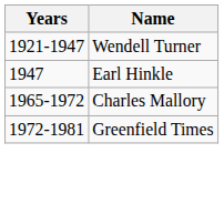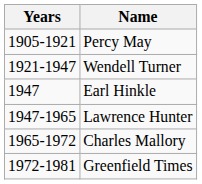+ row: 1905-1921 | Percy May
+ row: 1947-1965 | Lawrence Hunter
